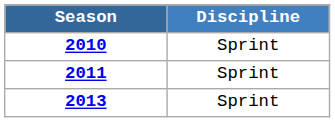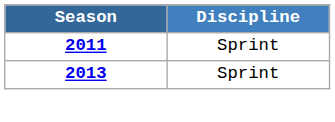- row: 2010 | Sprint
